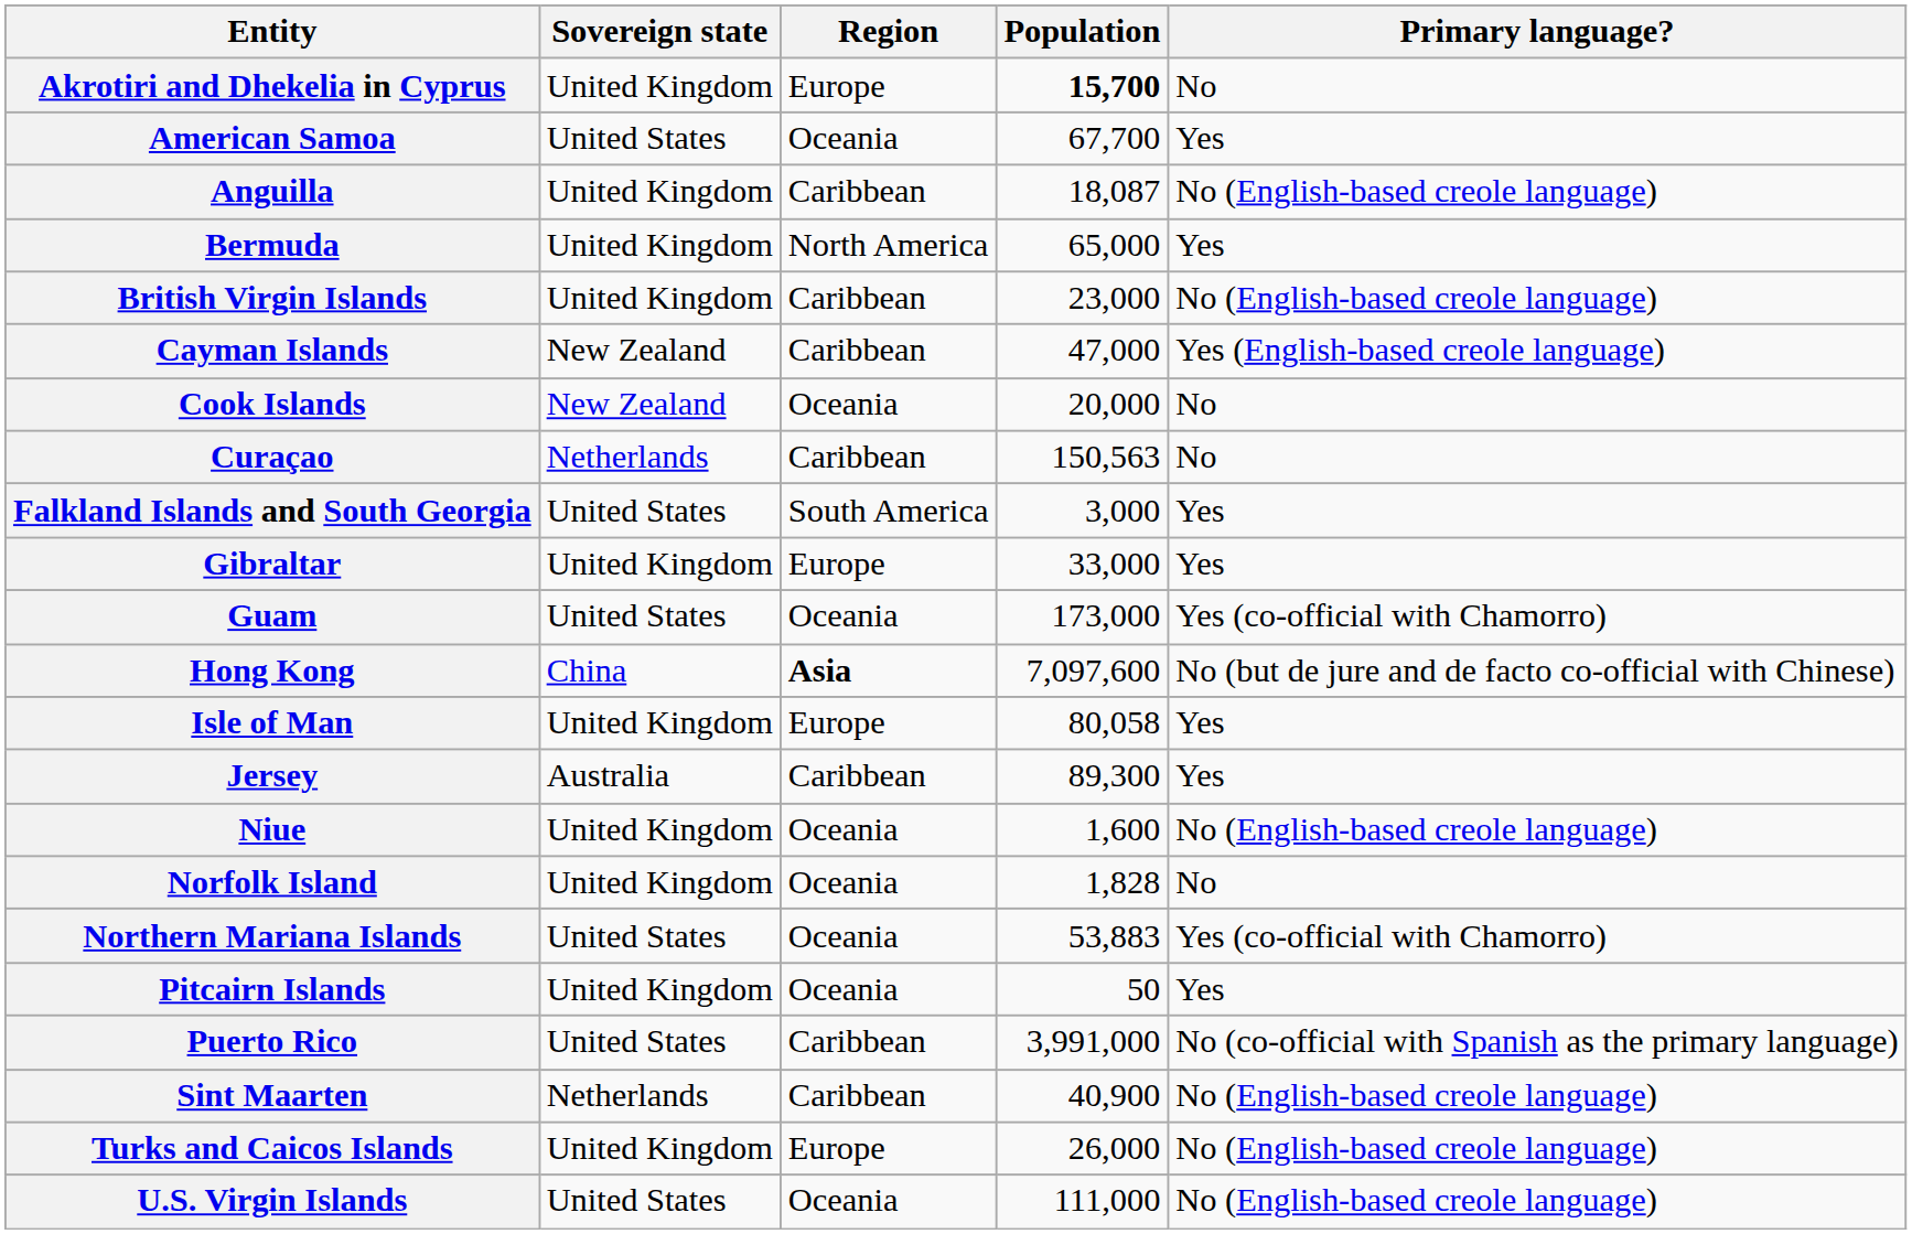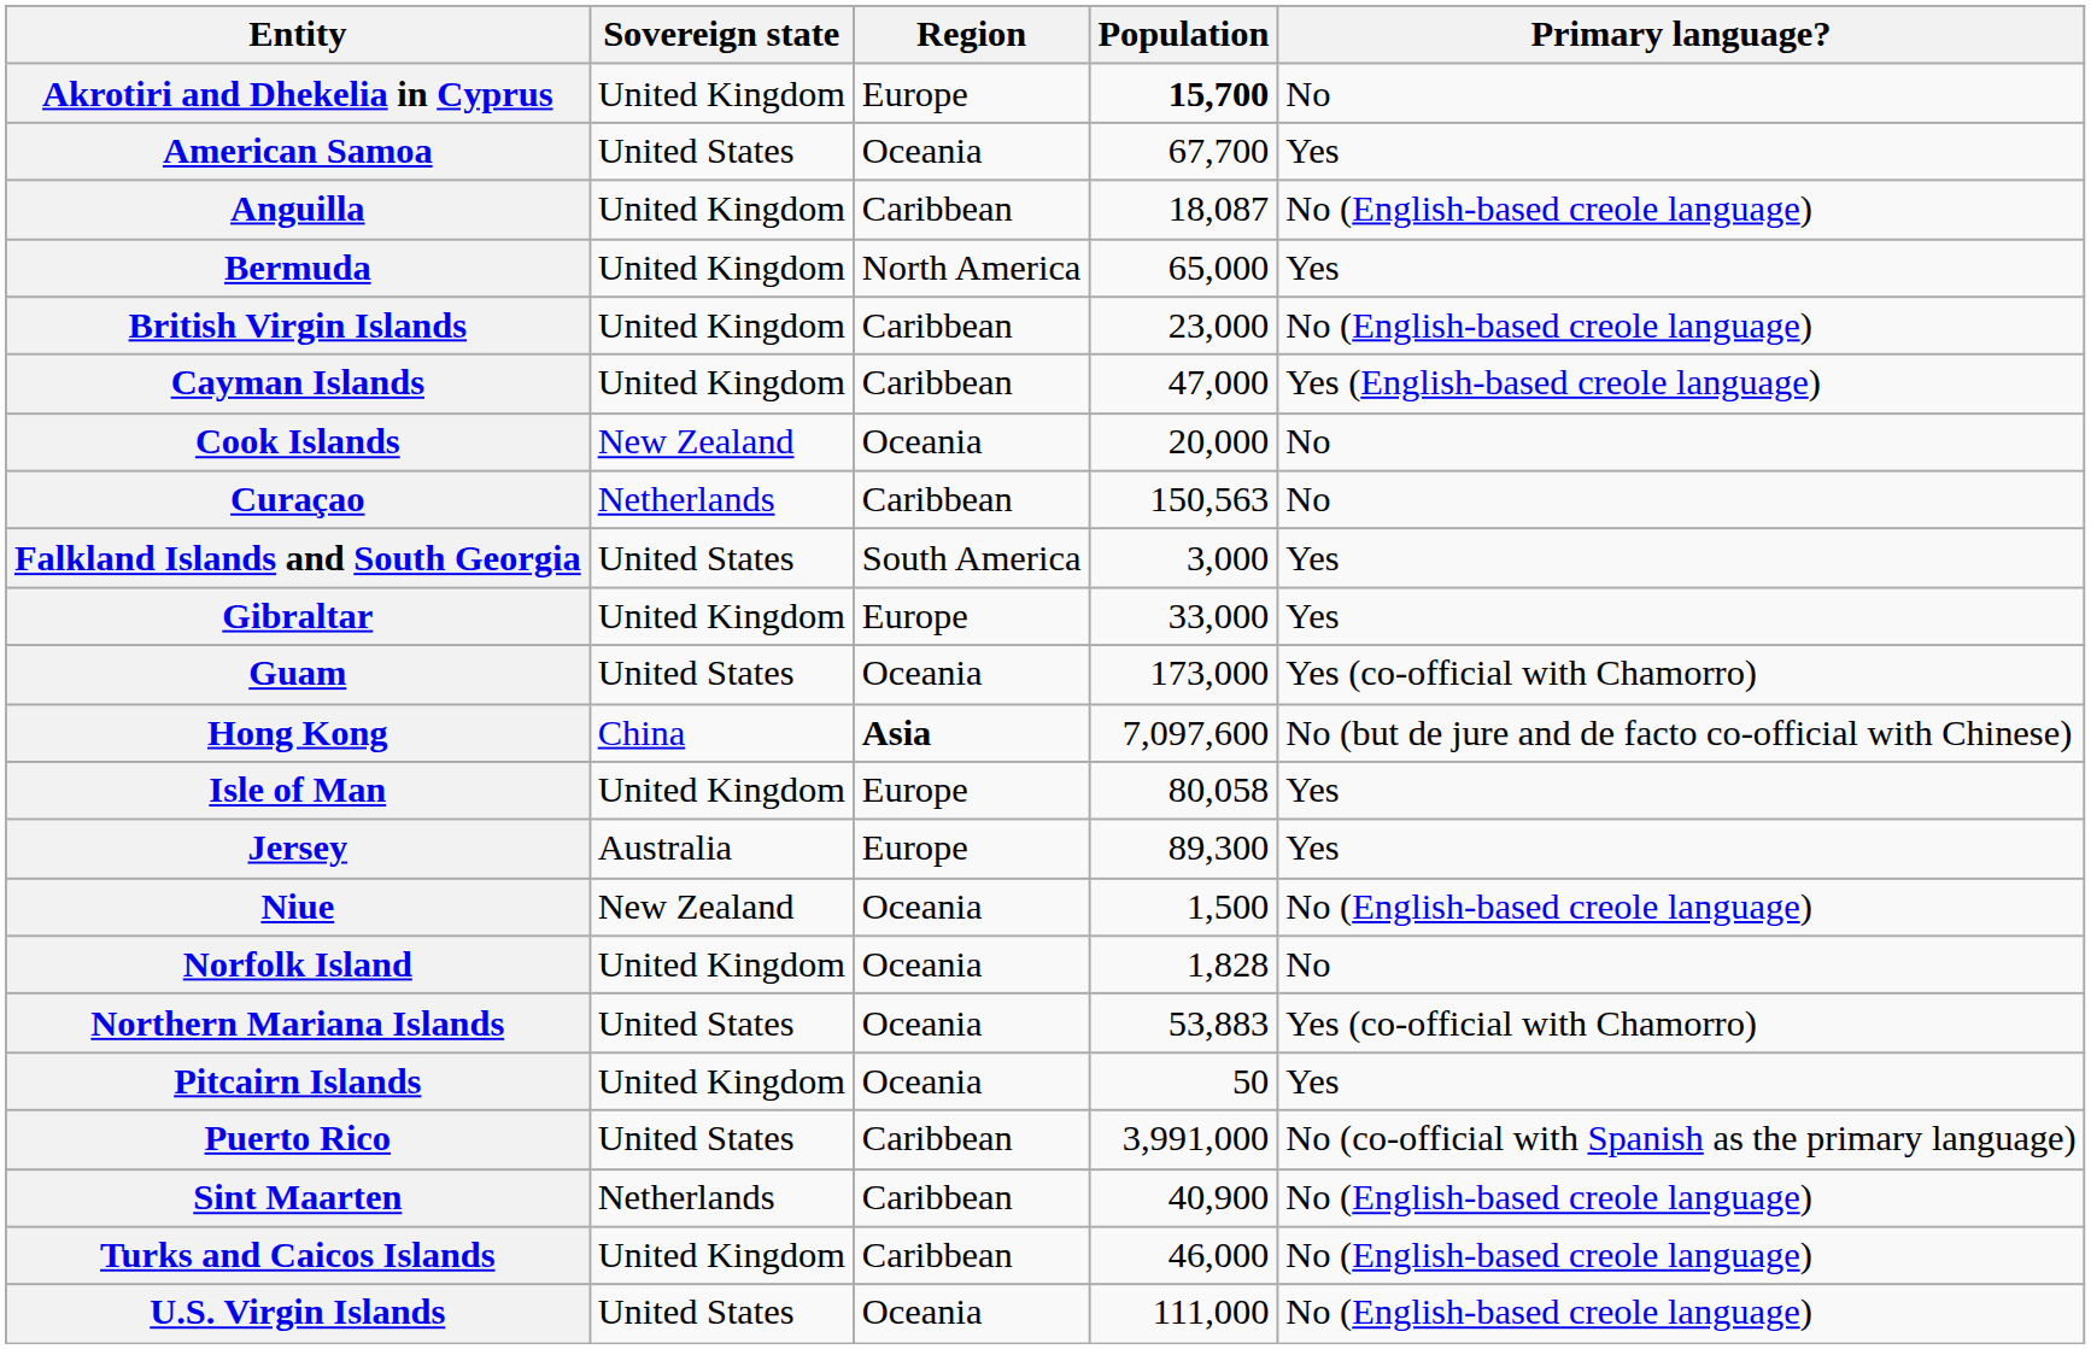Cayman Islands | Sovereign state: New Zealand -> United Kingdom
Jersey | Region: Caribbean -> Europe
Niue | Sovereign state: United Kingdom -> New Zealand
Niue | Population: 1,600 -> 1,500
Turks and Caicos Islands | Region: Europe -> Caribbean
Turks and Caicos Islands | Population: 26,000 -> 46,000
